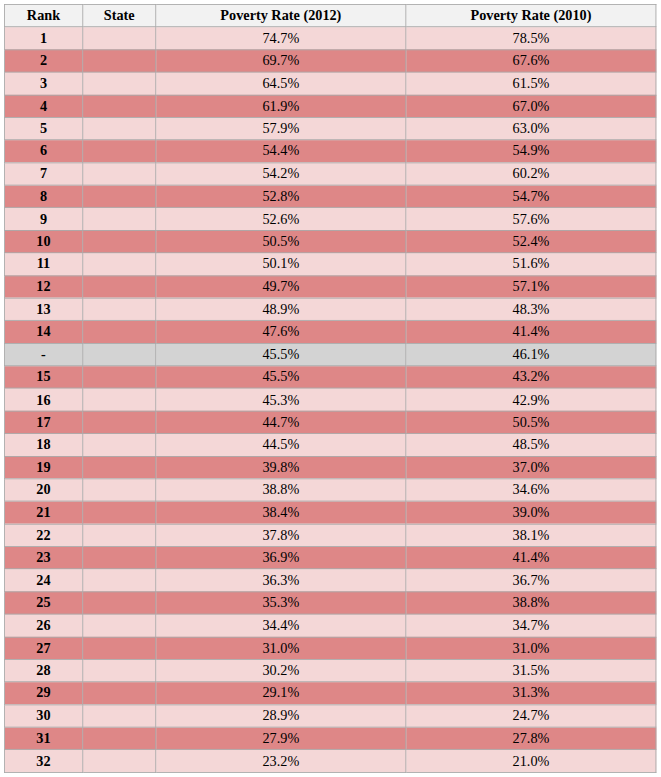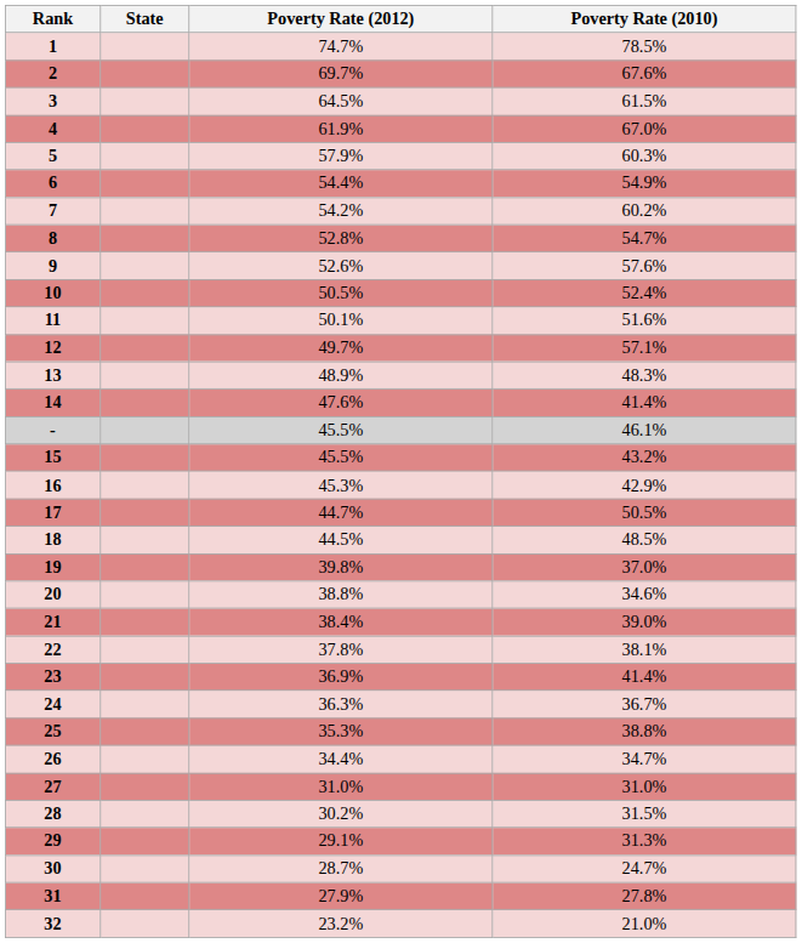5 | Poverty Rate (2010): 63.0% -> 60.3%
30 | Poverty Rate (2012): 28.9% -> 28.7%
